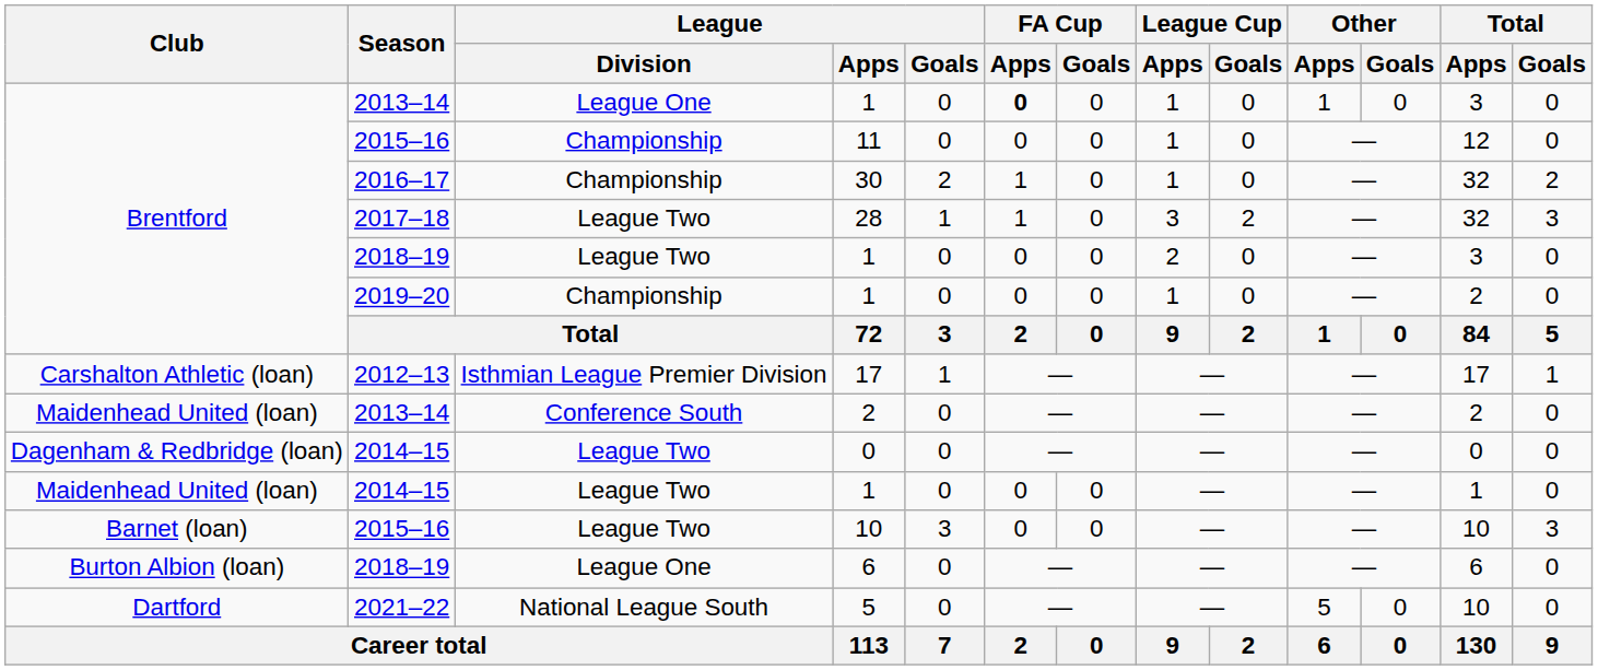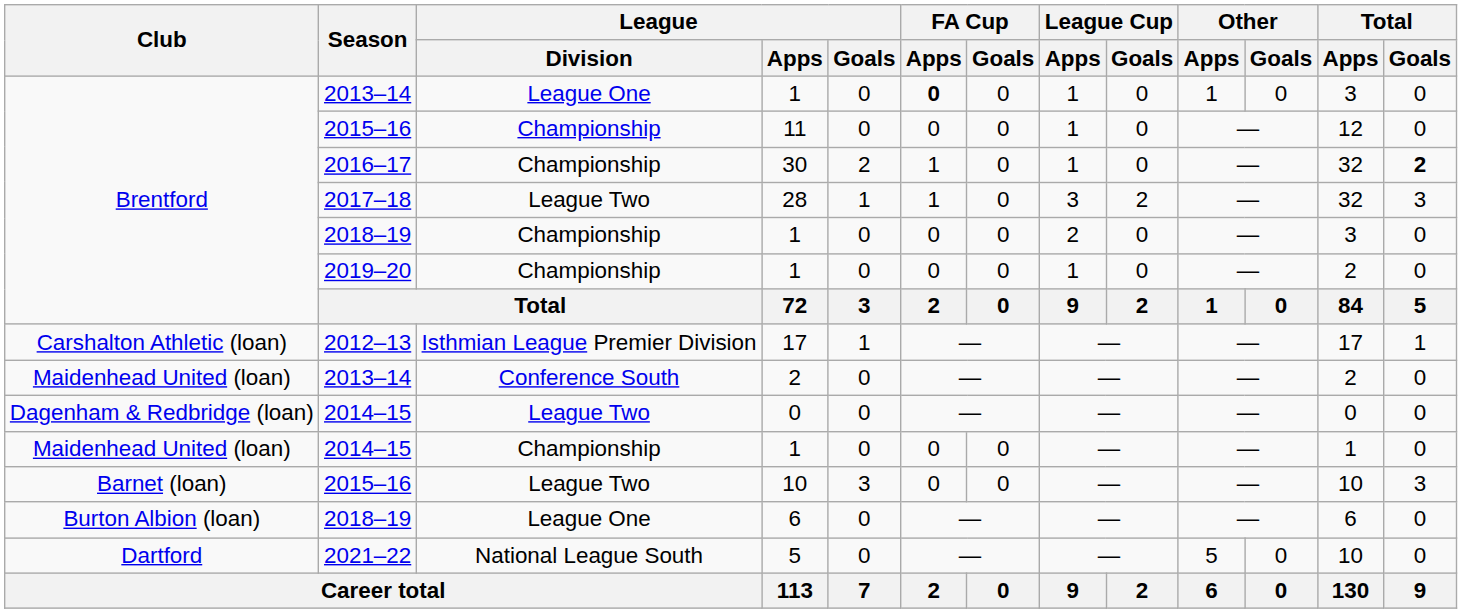30 | Total / Goals: normal -> bold
2018–19 / 1 | League / Division: League Two -> Championship
2014–15 / 1 | League / Division: League Two -> Championship
